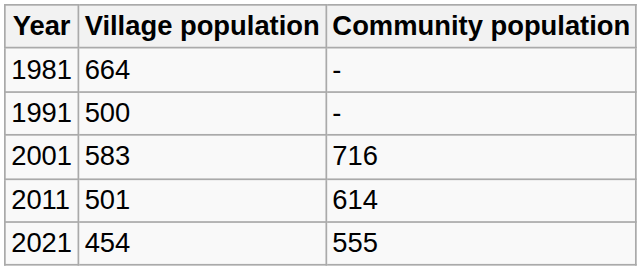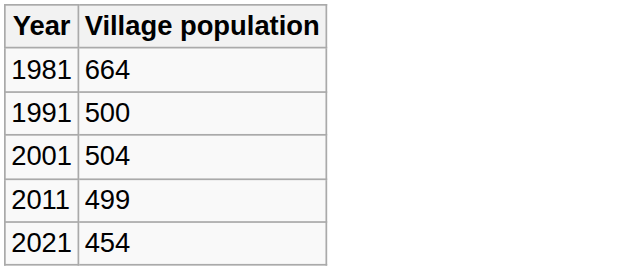- column: Community population | - | - | 716 | 614 | 555
2001 | Village population: 583 -> 504
2011 | Village population: 501 -> 499
